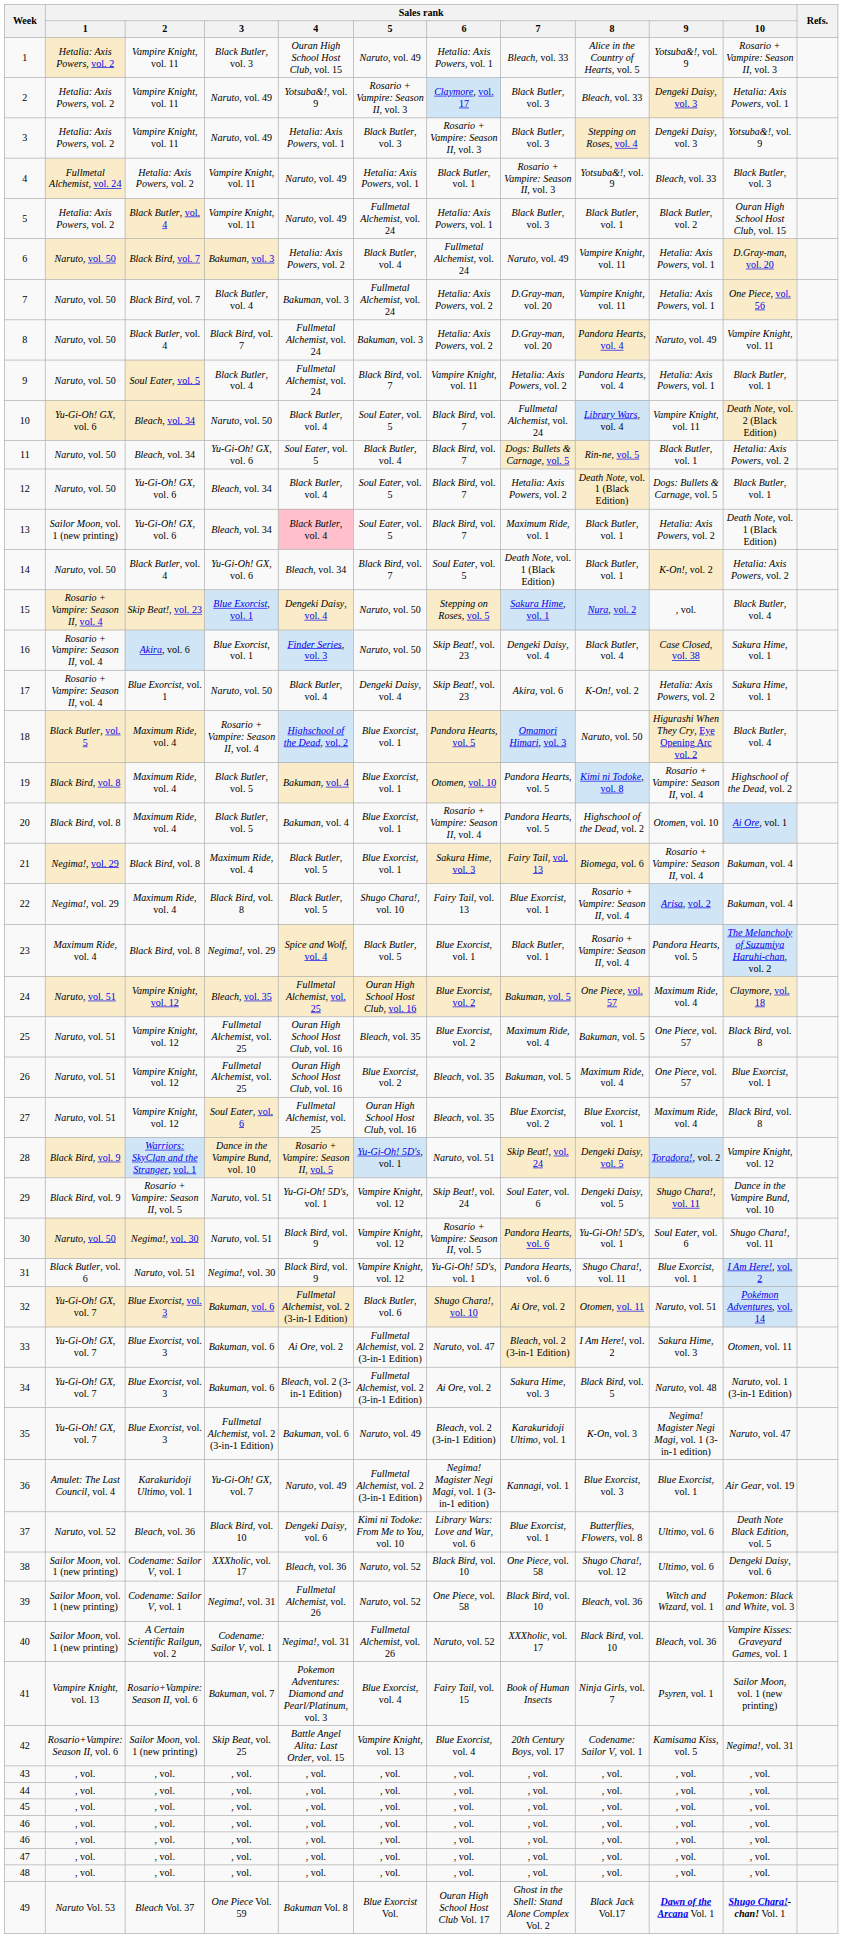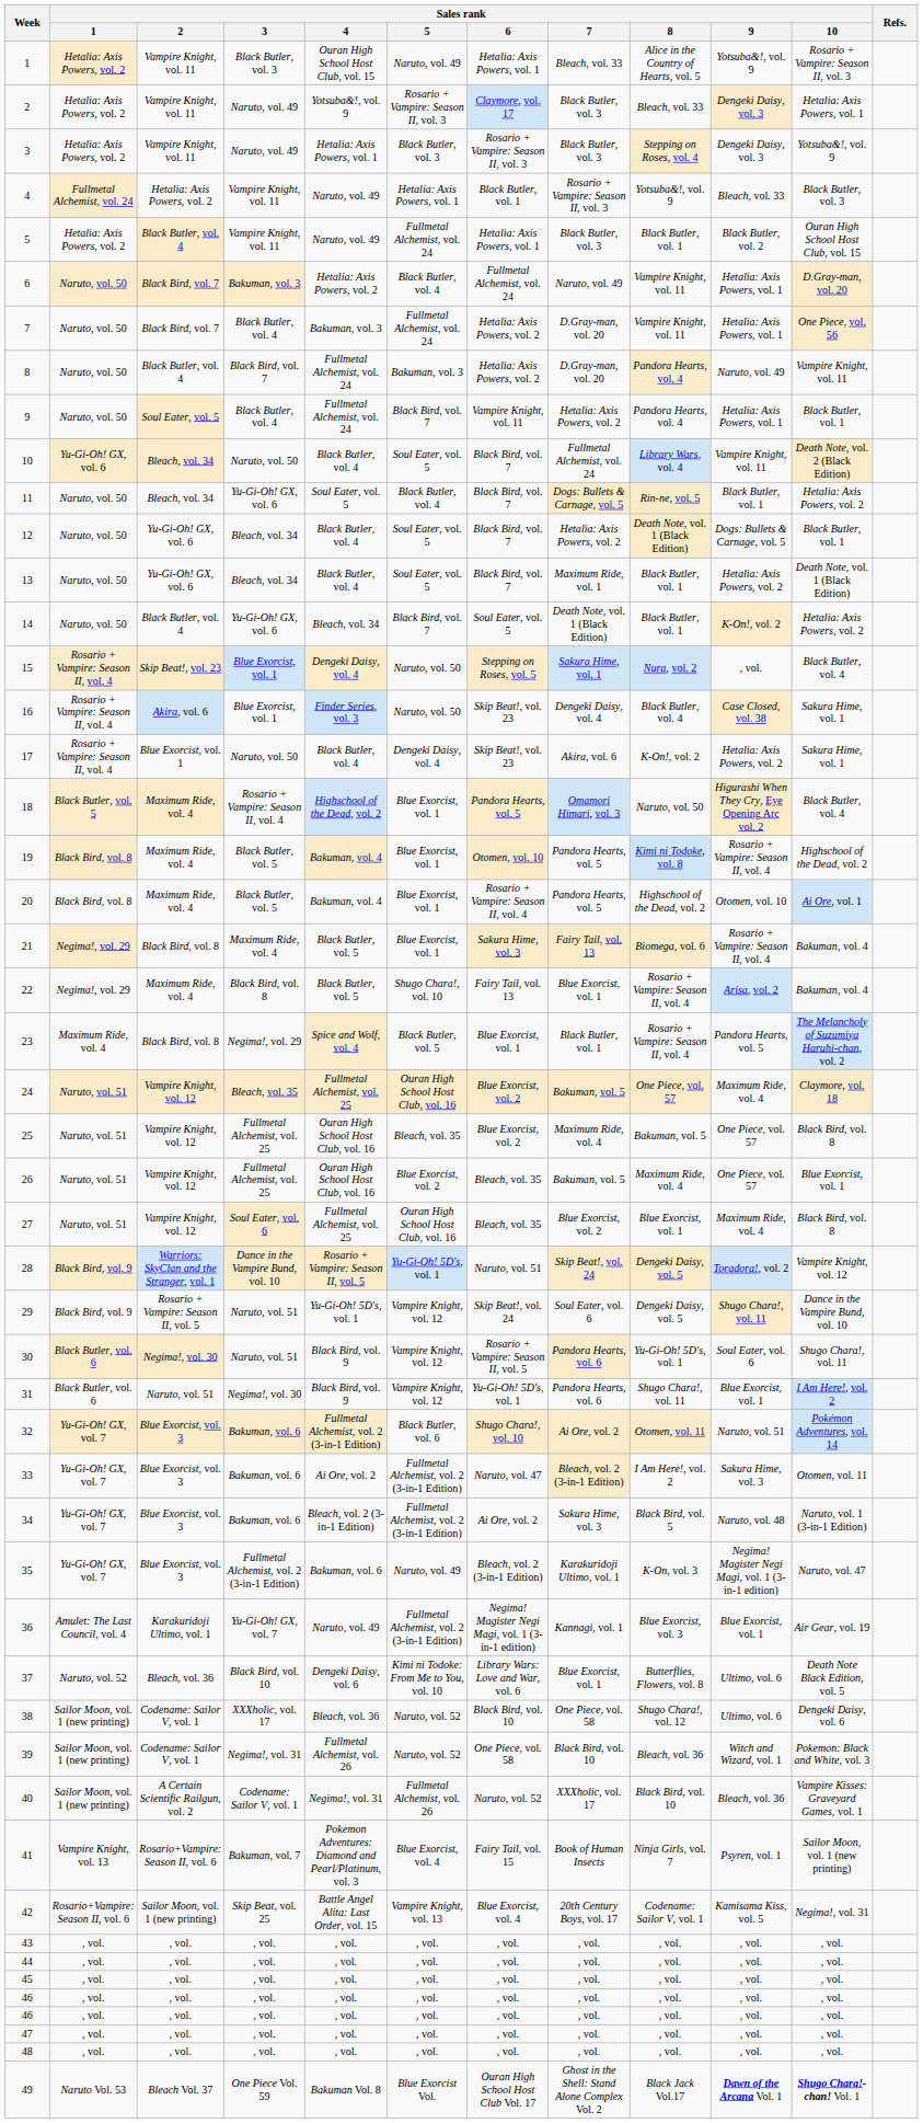13 | Sales rank / 1: Sailor Moon, vol. 1 (new printing) -> Naruto, vol. 50
13 | Sales rank / 4: pink background -> no background
30 | Sales rank / 1: Naruto, vol. 50 -> Black Butler, vol. 6
